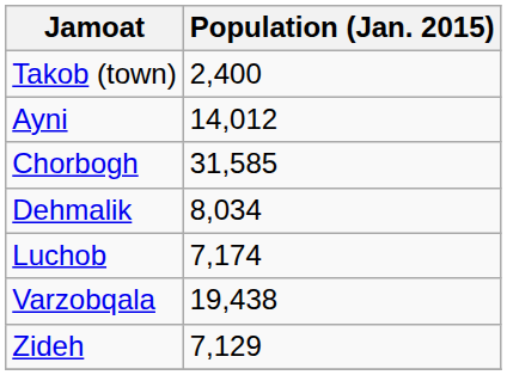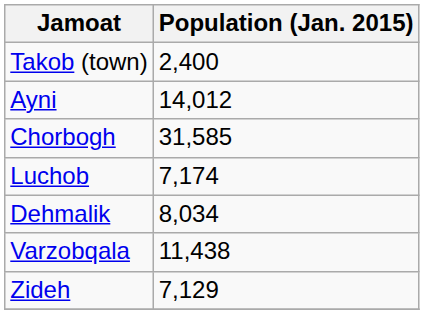rows swapped: Dehmalik <-> Luchob
Varzobqala | Population (Jan. 2015): 19,438 -> 11,438
